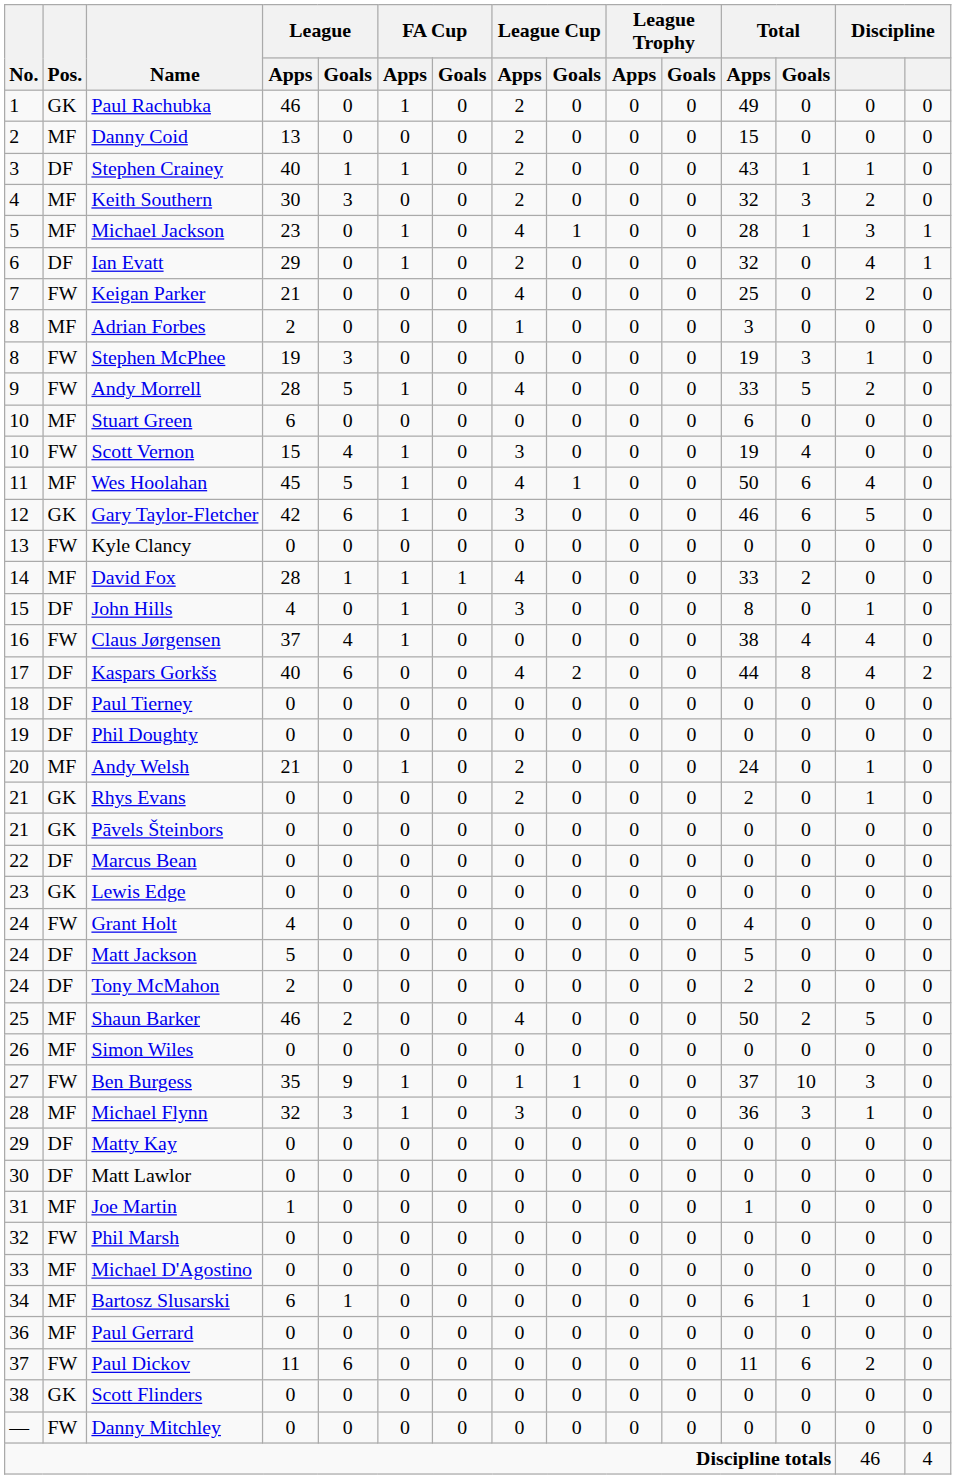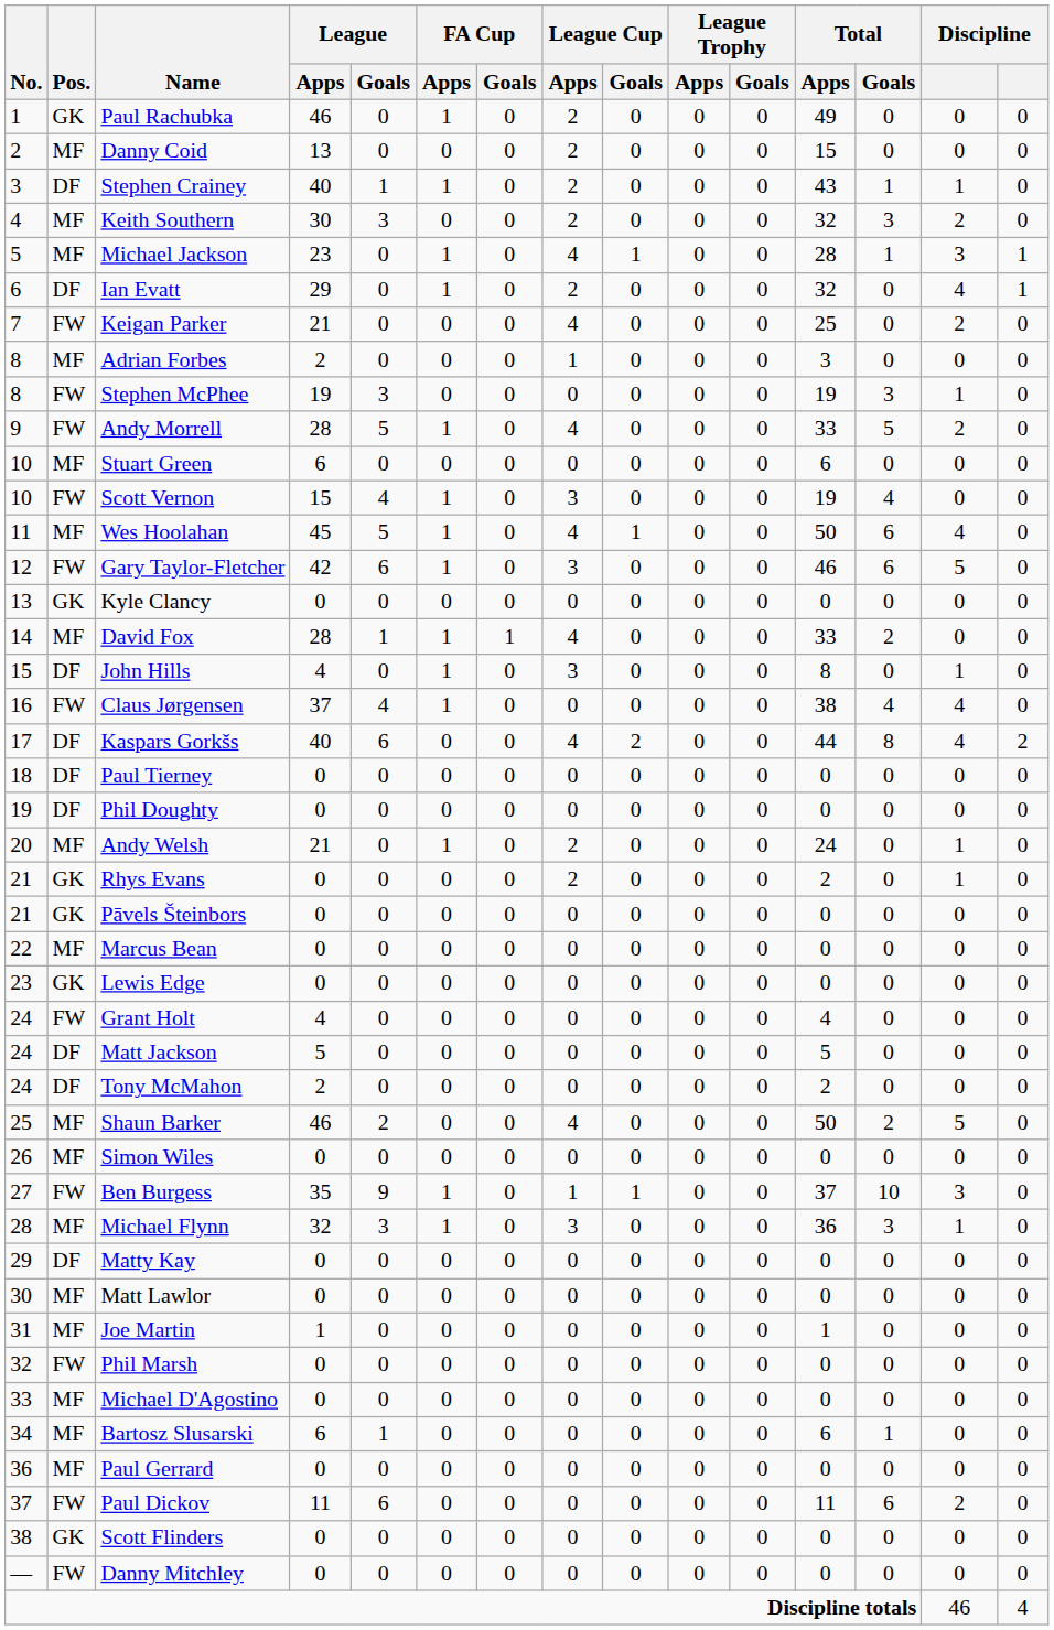Gary Taylor-Fletcher | Pos.: GK -> FW
Kyle Clancy | Pos.: FW -> GK
Marcus Bean | Pos.: DF -> MF
Matt Lawlor | Pos.: DF -> MF
